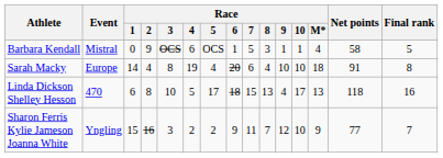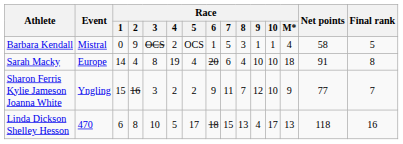Barbara Kendall | Race / 4: 6 -> 2
rows swapped: Linda Dickson Shelley Hesson <-> Sharon Ferris Kylie Jameson Joanna White
